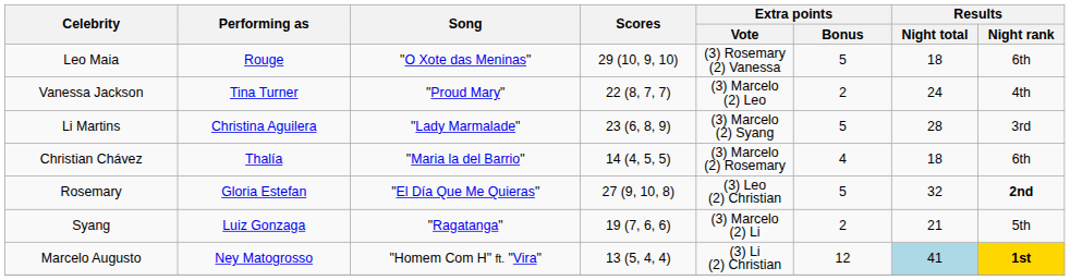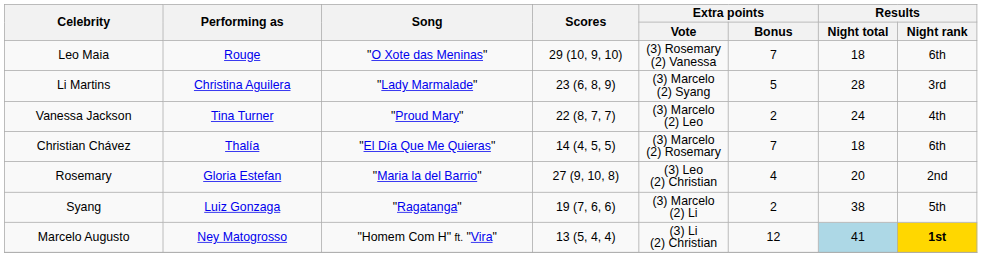Leo Maia | Extra points / Bonus: 5 -> 7
rows swapped: Vanessa Jackson <-> Li Martins
Christian Chávez | Song: "Maria la del Barrio" -> "El Día Que Me Quieras"
Christian Chávez | Extra points / Bonus: 4 -> 7
Rosemary | Song: "El Día Que Me Quieras" -> "Maria la del Barrio"
Rosemary | Extra points / Bonus: 5 -> 4
Rosemary | Results / Night total: 32 -> 20
Rosemary | Results / Night rank: bold -> normal
Syang | Results / Night total: 21 -> 38
